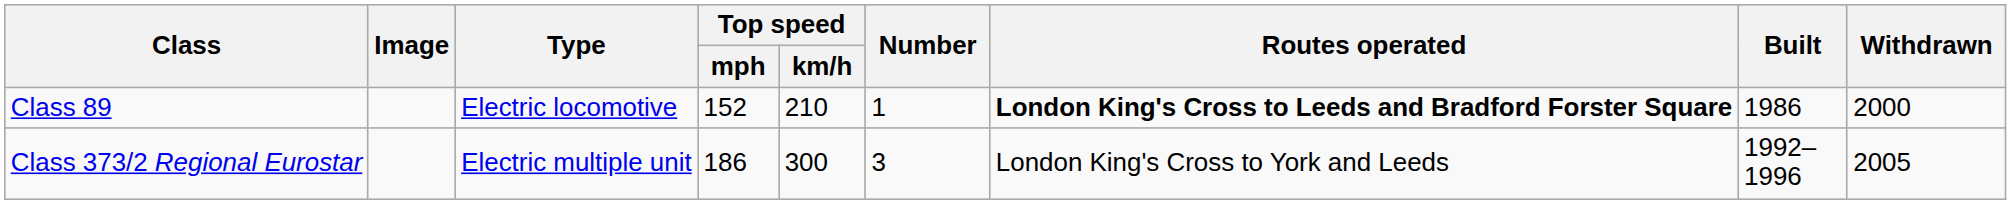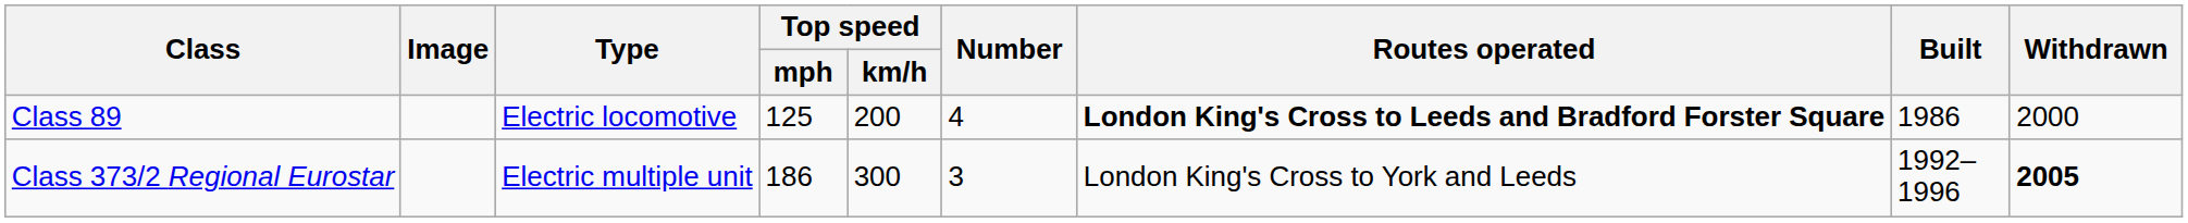Class 89 | Top speed / mph: 152 -> 125
Class 89 | Top speed / km/h: 210 -> 200
Class 89 | Number: 1 -> 4
Class 373/2 Regional Eurostar | Withdrawn: normal -> bold
